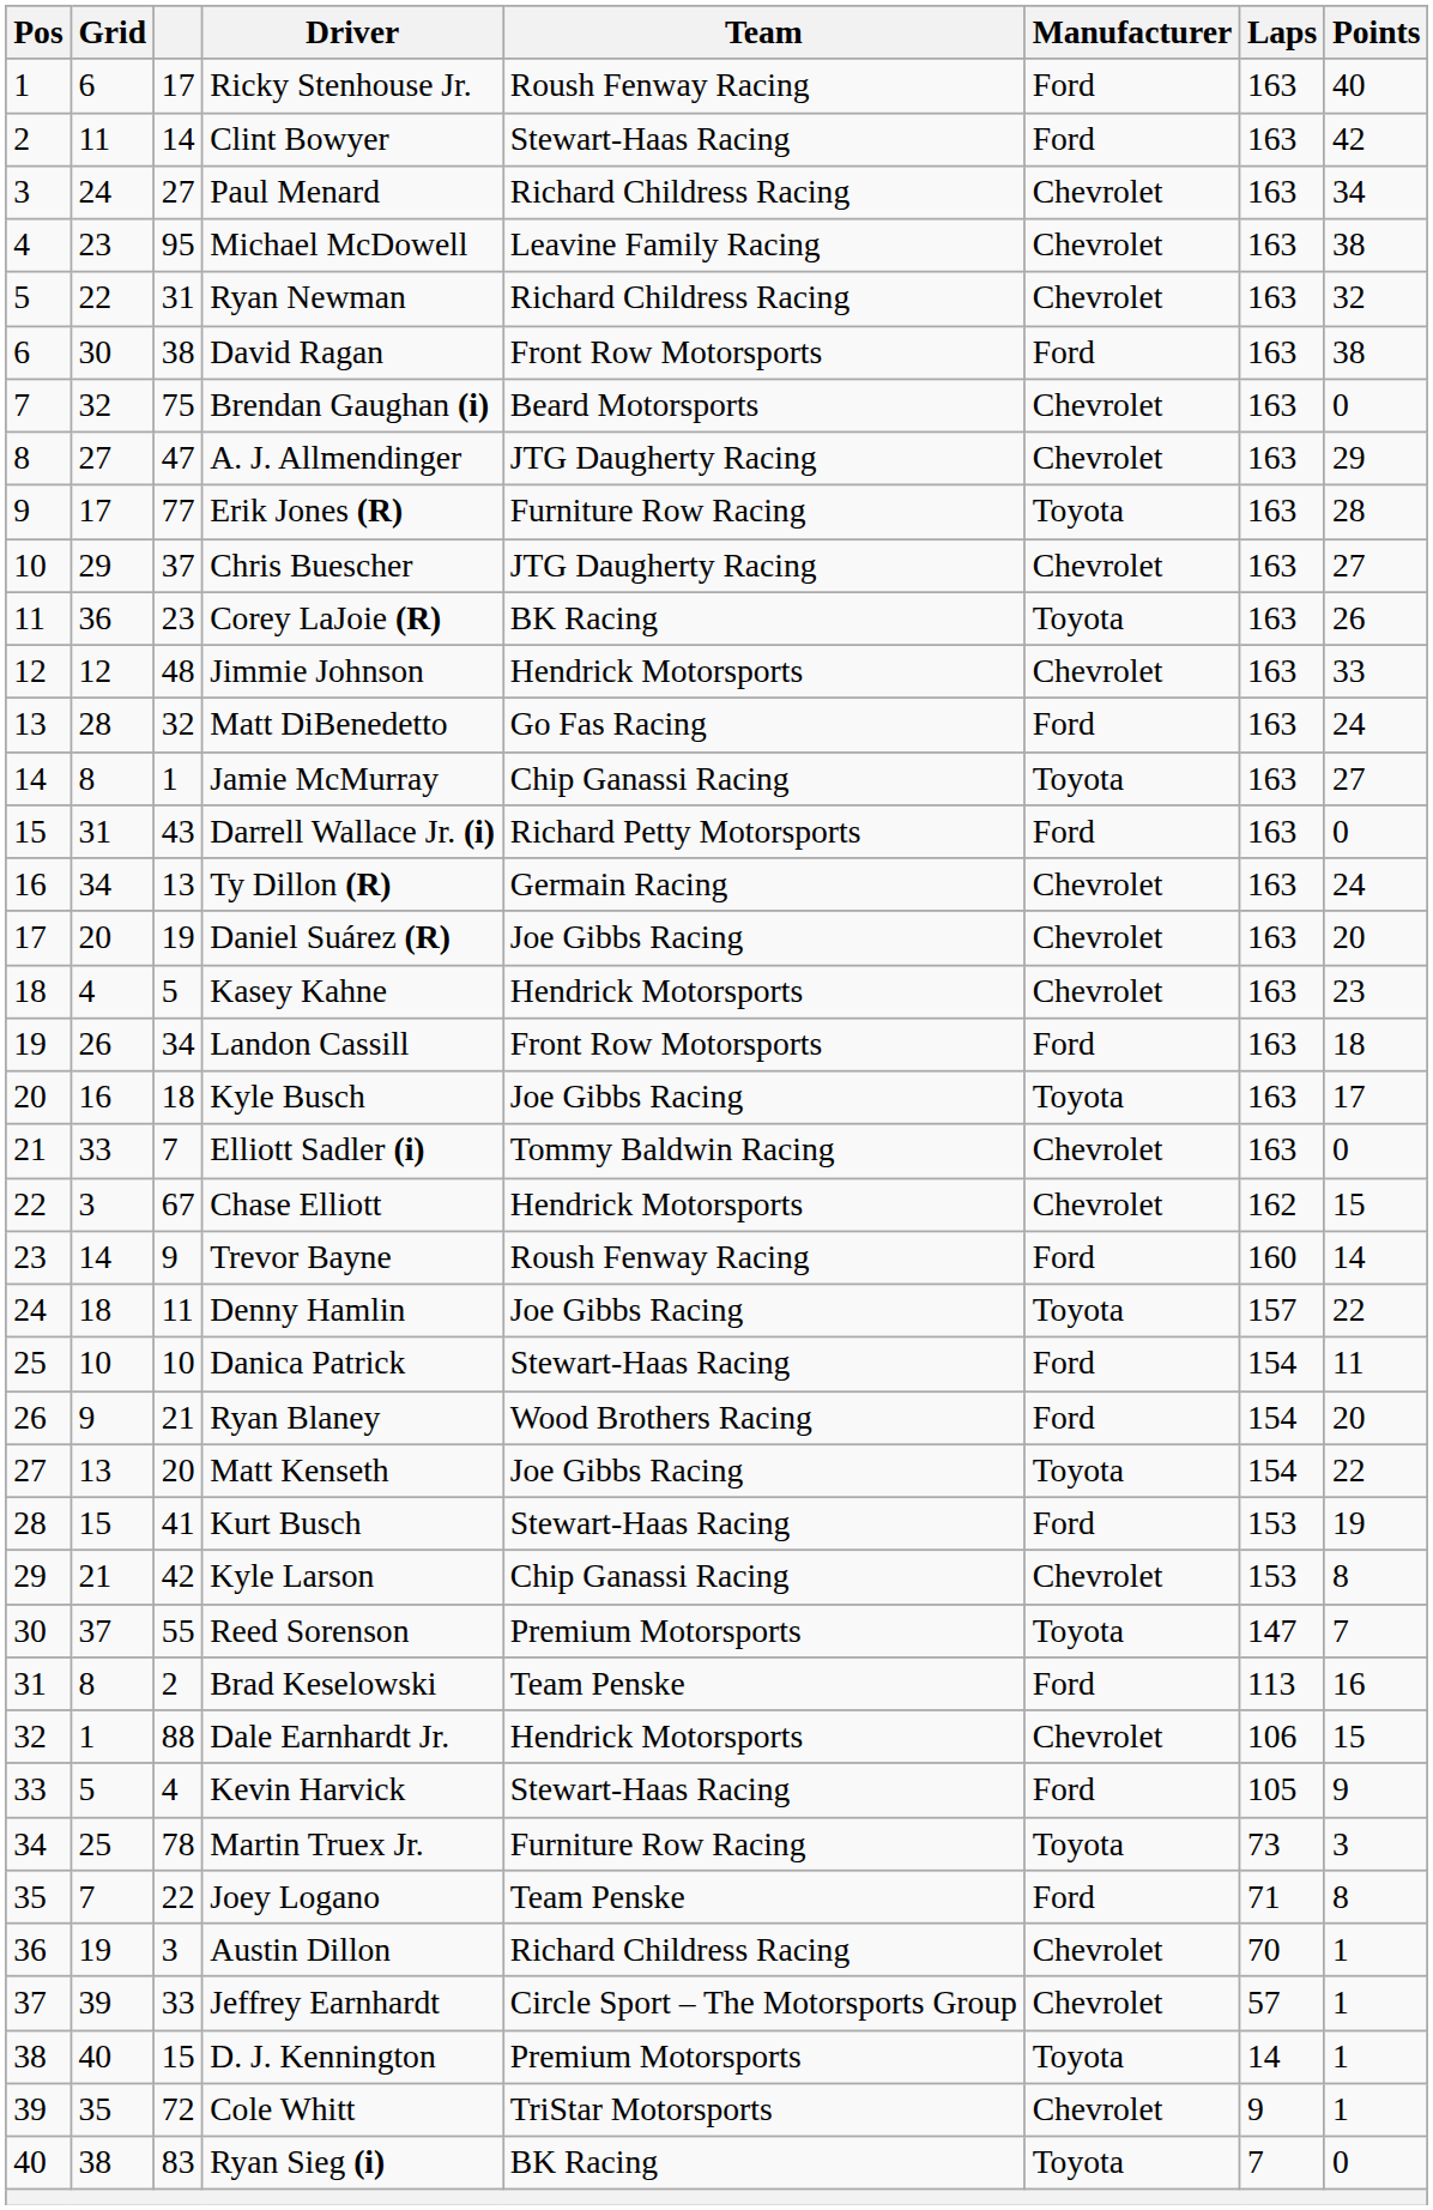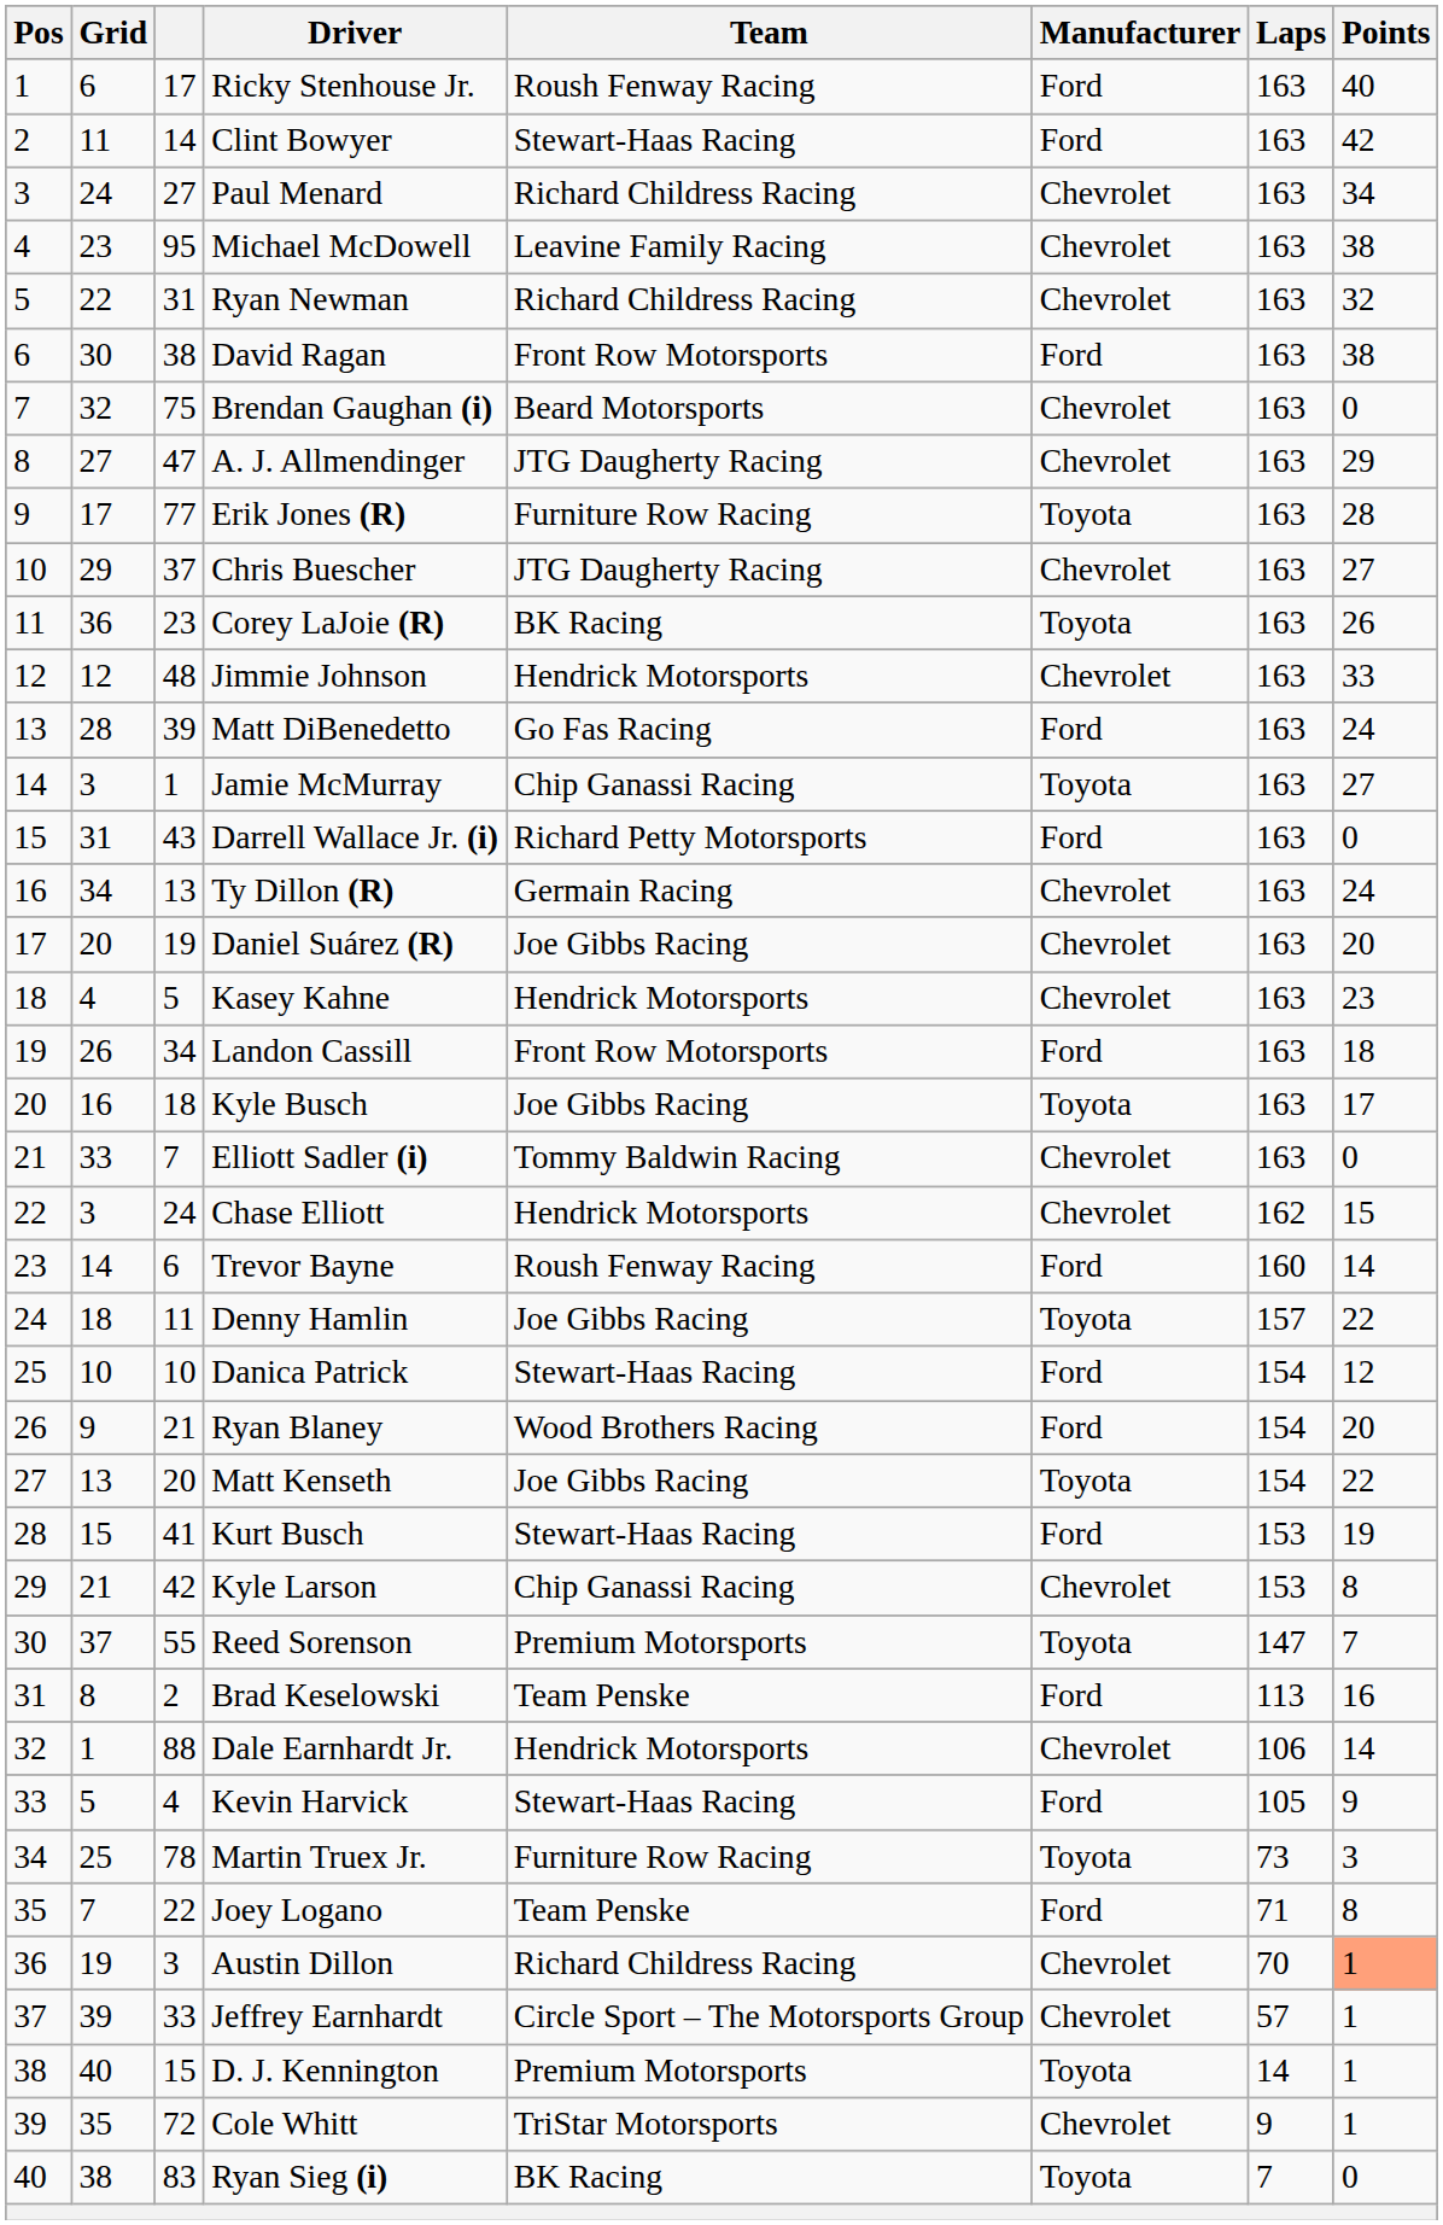Matt DiBenedetto | column 3: 32 -> 39
Jamie McMurray | Grid: 8 -> 3
Chase Elliott | column 3: 67 -> 24
Trevor Bayne | column 3: 9 -> 6
Danica Patrick | Points: 11 -> 12
Dale Earnhardt Jr. | Points: 15 -> 14
Austin Dillon | Points: no background -> lightsalmon background
